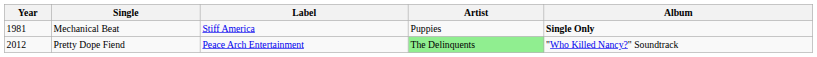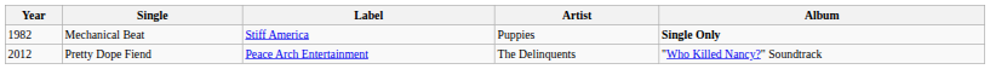Mechanical Beat | Year: 1981 -> 1982
Pretty Dope Fiend | Artist: lightgreen background -> no background
